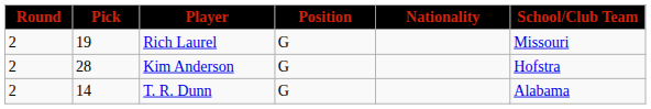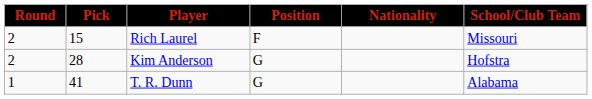Rich Laurel | Pick: 19 -> 15
Rich Laurel | Position: G -> F
T. R. Dunn | Round: 2 -> 1
T. R. Dunn | Pick: 14 -> 41
